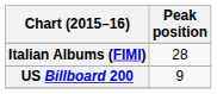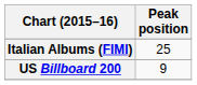Italian Albums (FIMI) | Peak position: 28 -> 25
